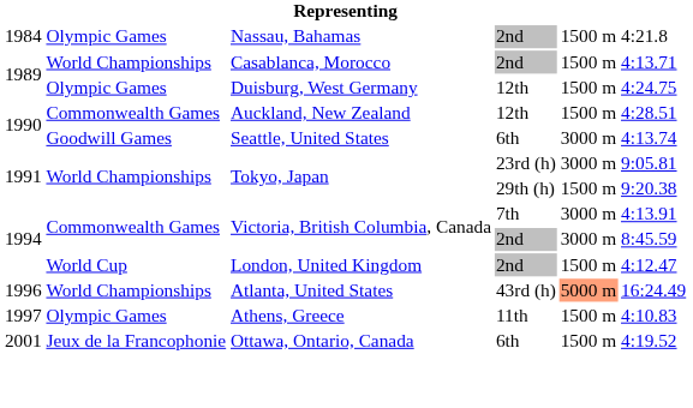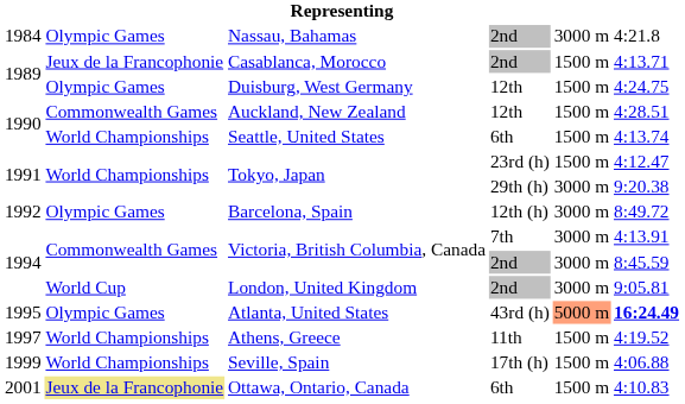Nassau, Bahamas | column 5: 1500 m -> 3000 m
Casablanca, Morocco | column 2: World Championships -> Jeux de la Francophonie
Seattle, United States | column 2: Goodwill Games -> World Championships
Seattle, United States | column 5: 3000 m -> 1500 m
Tokyo, Japan / 23rd (h) | column 5: 3000 m -> 1500 m
Tokyo, Japan / 23rd (h) | column 6: 9:05.81 -> 4:12.47
Tokyo, Japan / 29th (h) | column 5: 1500 m -> 3000 m
+ row: 1992 | Olympic Games | Barcelona, Spain | 12th (h) | 3000 m | 8:49.72
London, United Kingdom | column 5: 1500 m -> 3000 m
London, United Kingdom | column 6: 4:12.47 -> 9:05.81
Atlanta, United States | column 1: 1996 -> 1995
Atlanta, United States | column 2: World Championships -> Olympic Games
Atlanta, United States | column 6: normal -> bold
Athens, Greece | column 2: Olympic Games -> World Championships
Athens, Greece | column 6: 4:10.83 -> 4:19.52
+ row: 1999 | World Championships | Seville, Spain | 17th (h) | 1500 m | 4:06.88
Ottawa, Ontario, Canada | column 2: no background -> khaki background
Ottawa, Ontario, Canada | column 6: 4:19.52 -> 4:10.83
